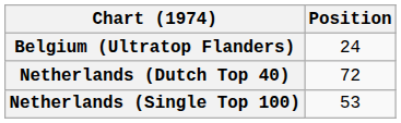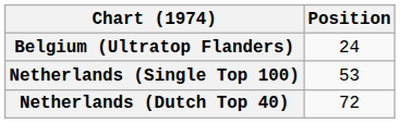rows swapped: Netherlands (Dutch Top 40) <-> Netherlands (Single Top 100)
